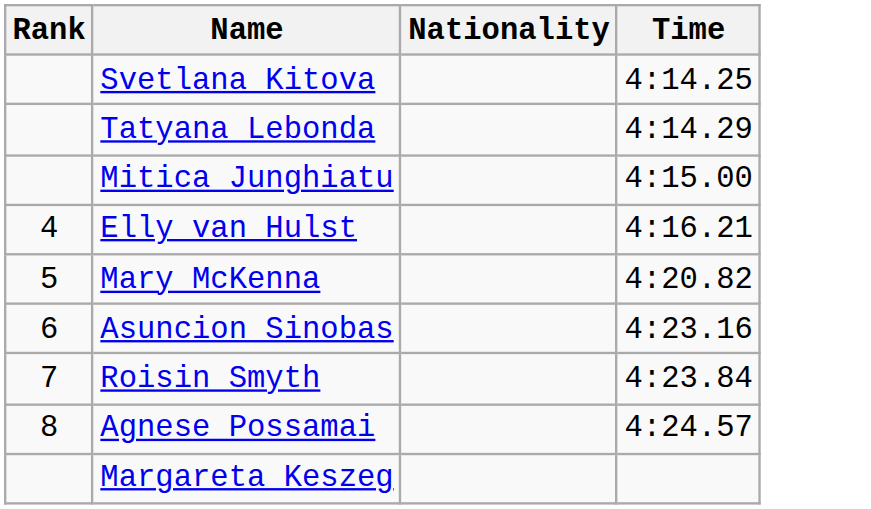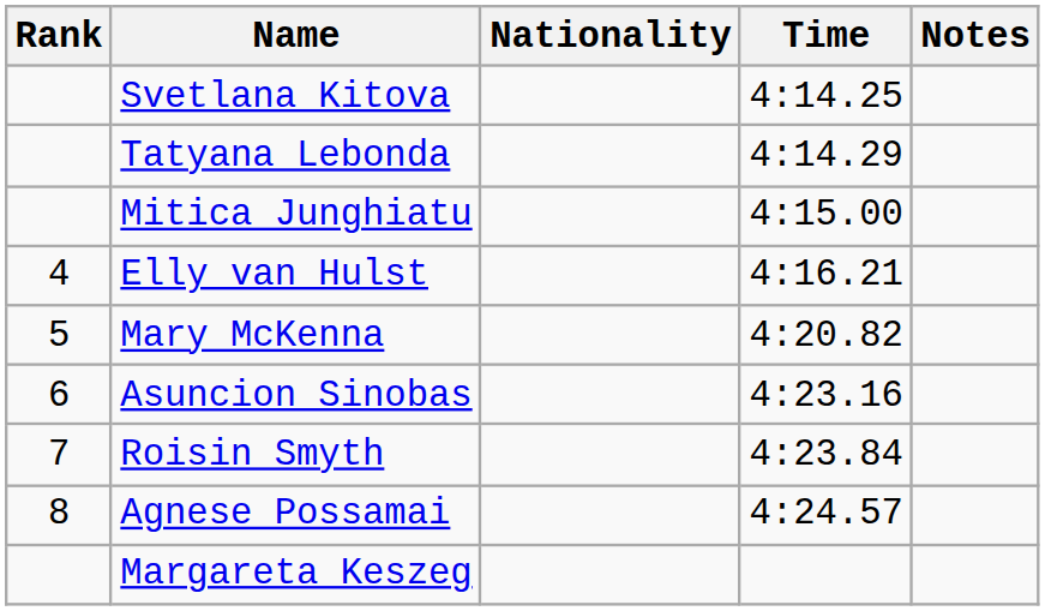+ column: Notes
